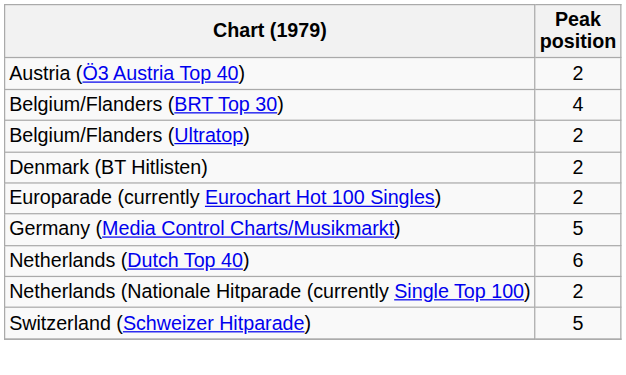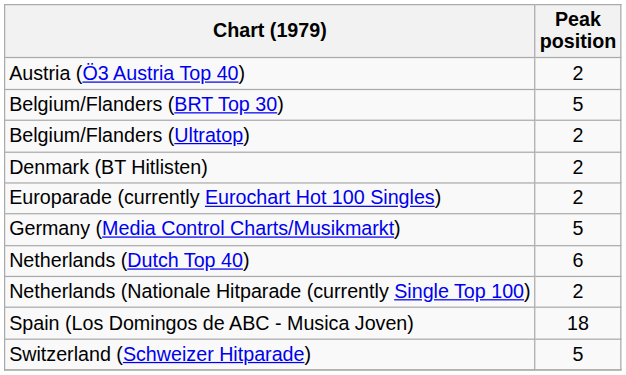Belgium/Flanders (BRT Top 30) | Peak position: 4 -> 5
+ row: Spain (Los Domingos de ABC - Musica Joven) | 18
